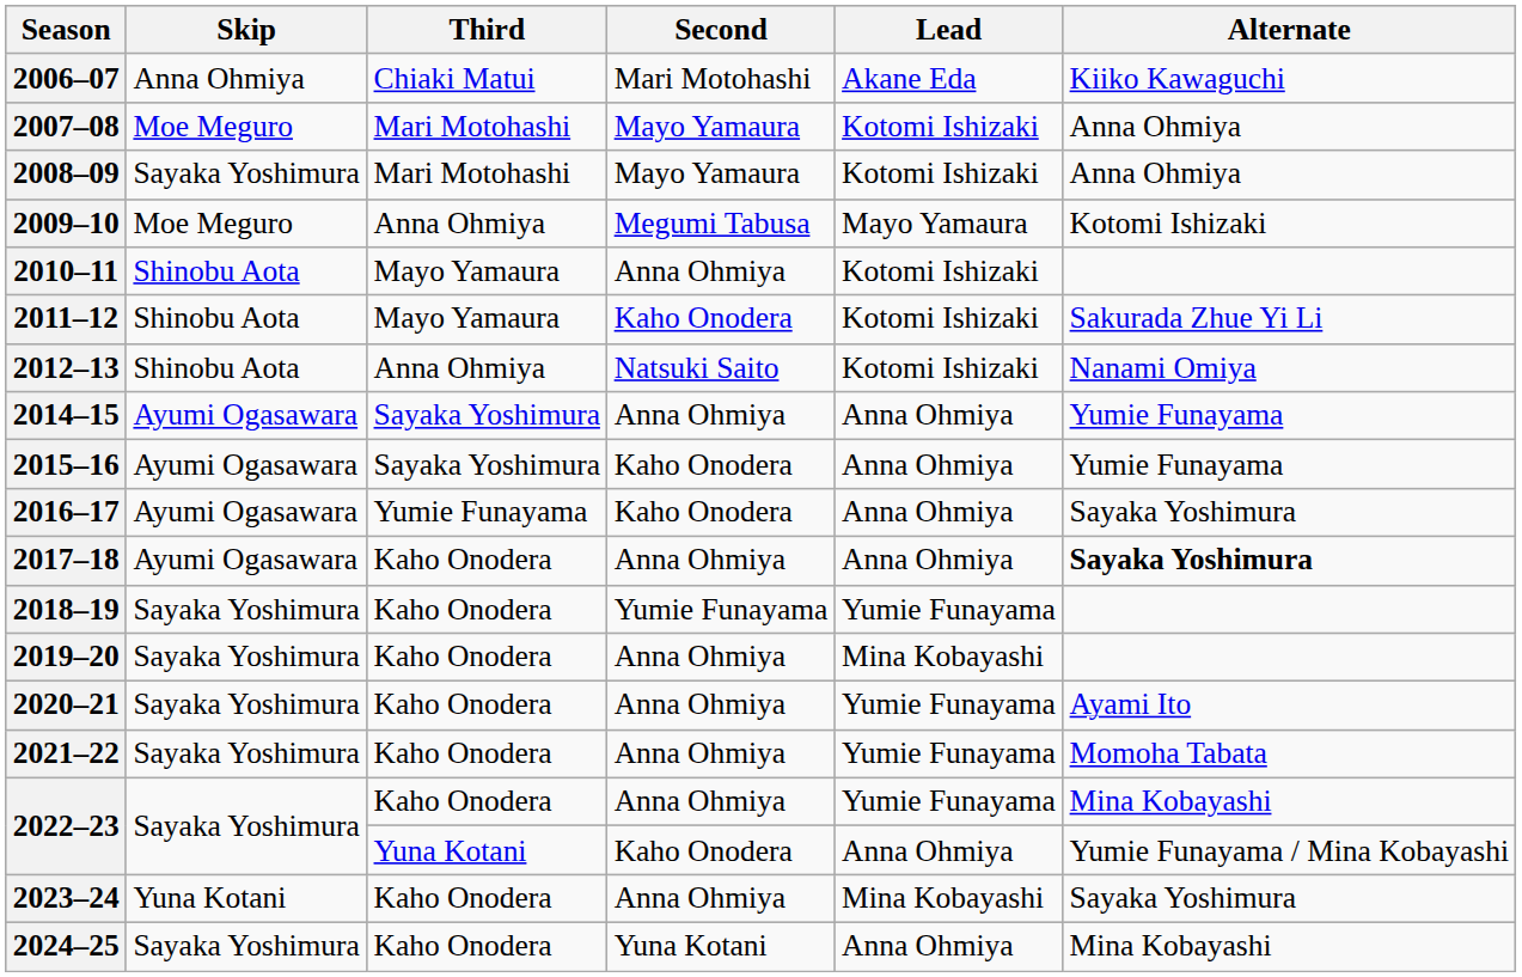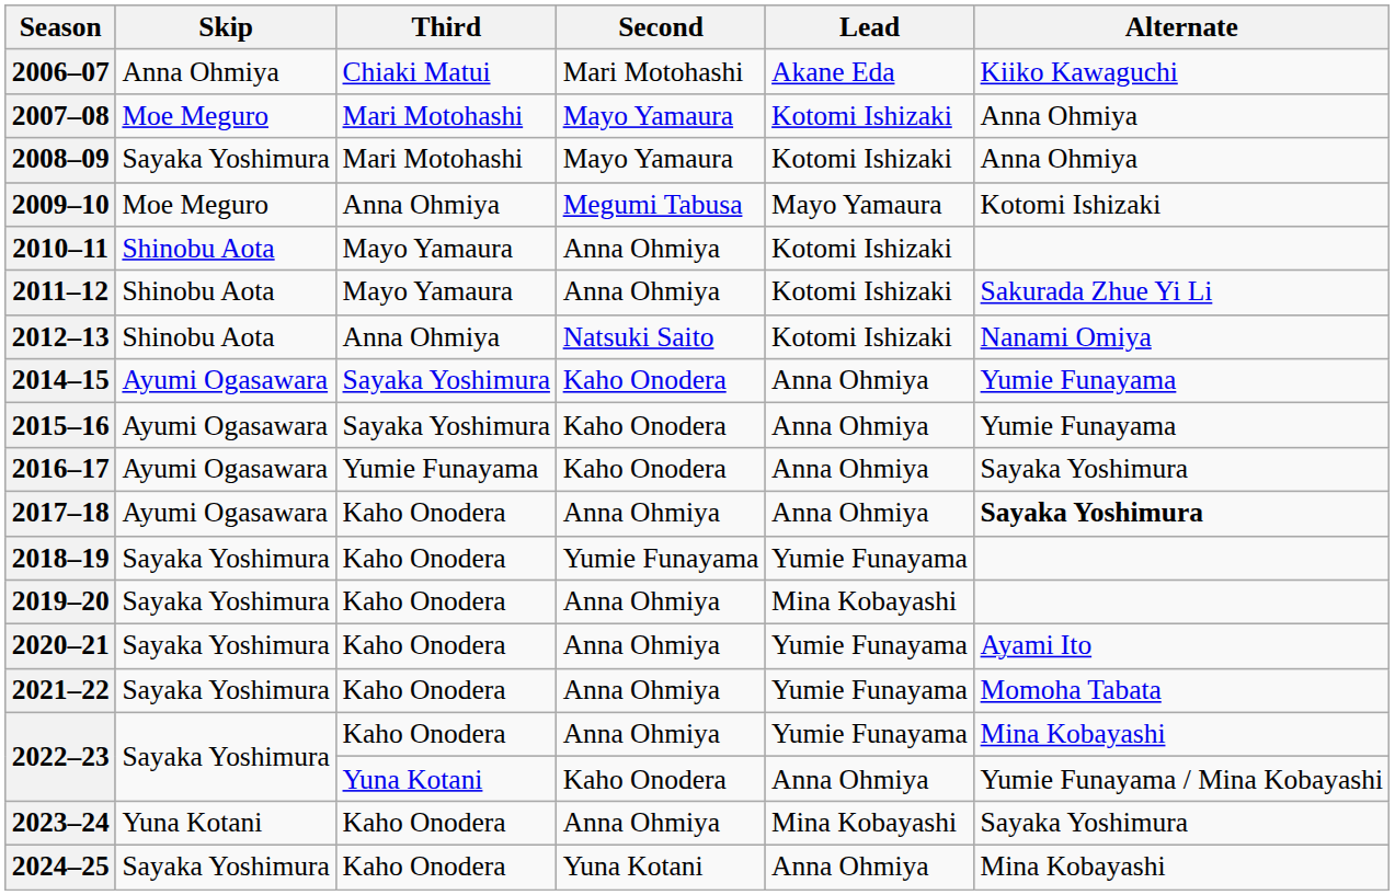2011–12 | Second: Kaho Onodera -> Anna Ohmiya
2014–15 | Second: Anna Ohmiya -> Kaho Onodera
